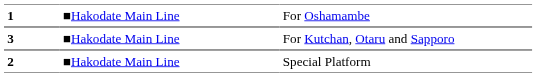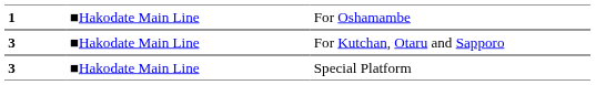Special Platform | column 1: 2 -> 3
